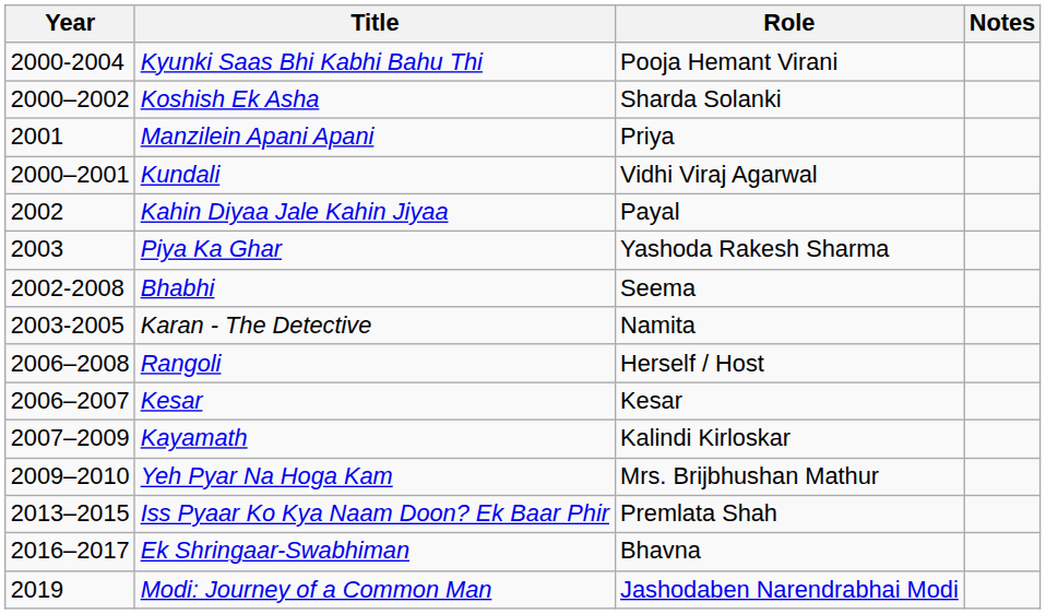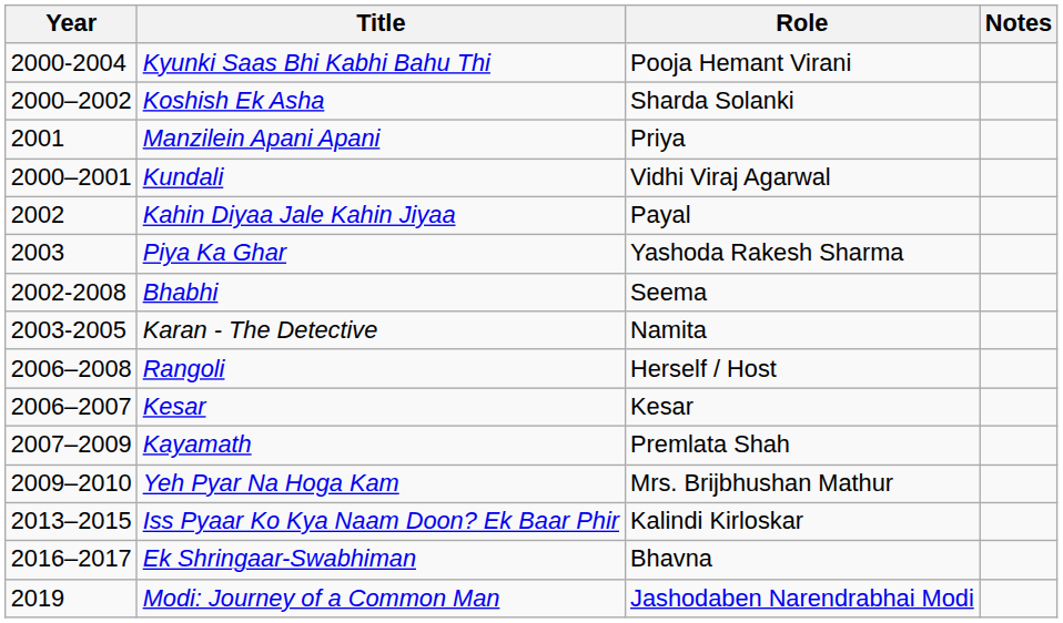Kayamath | Role: Kalindi Kirloskar -> Premlata Shah
Iss Pyaar Ko Kya Naam Doon? Ek Baar Phir | Role: Premlata Shah -> Kalindi Kirloskar
